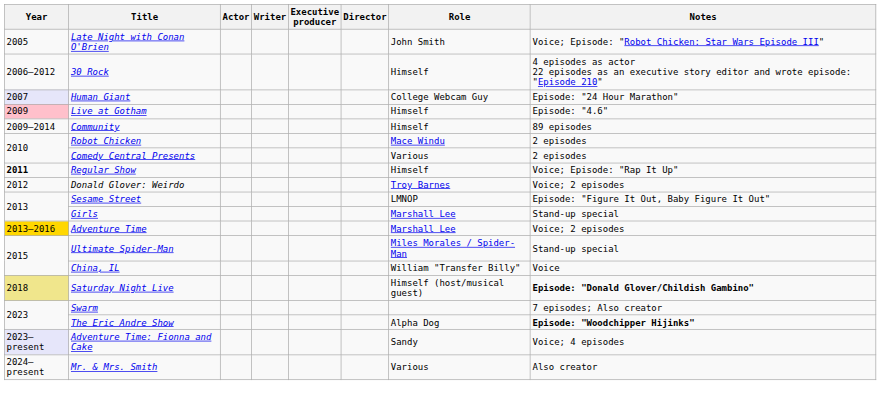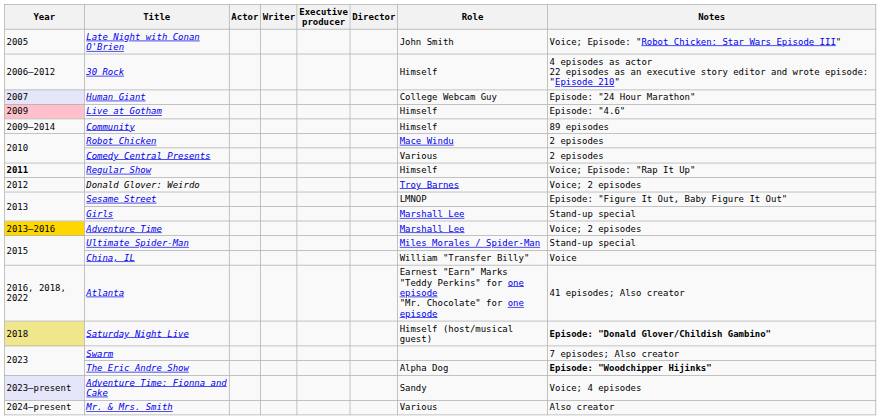+ row: 2016, 2018, 2022 | Atlanta | Earnest "Earn" Marks "Teddy Perkins" for one episode "Mr. Chocolate" for one episode | 41 episodes; Also creator
